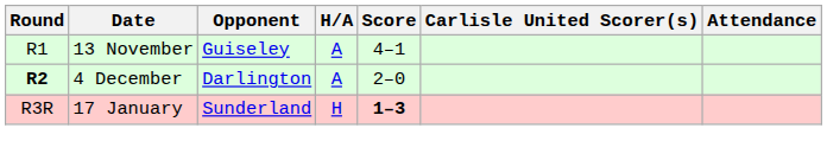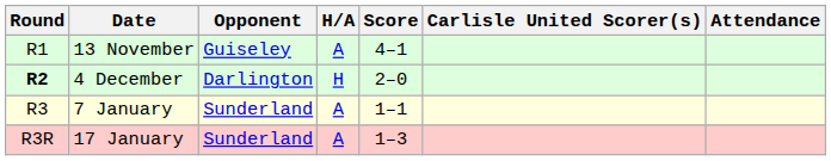4 December | H/A: A -> H
+ row: R3 | 7 January | Sunderland | A | 1–1
17 January | H/A: H -> A
17 January | Score: bold -> normal
